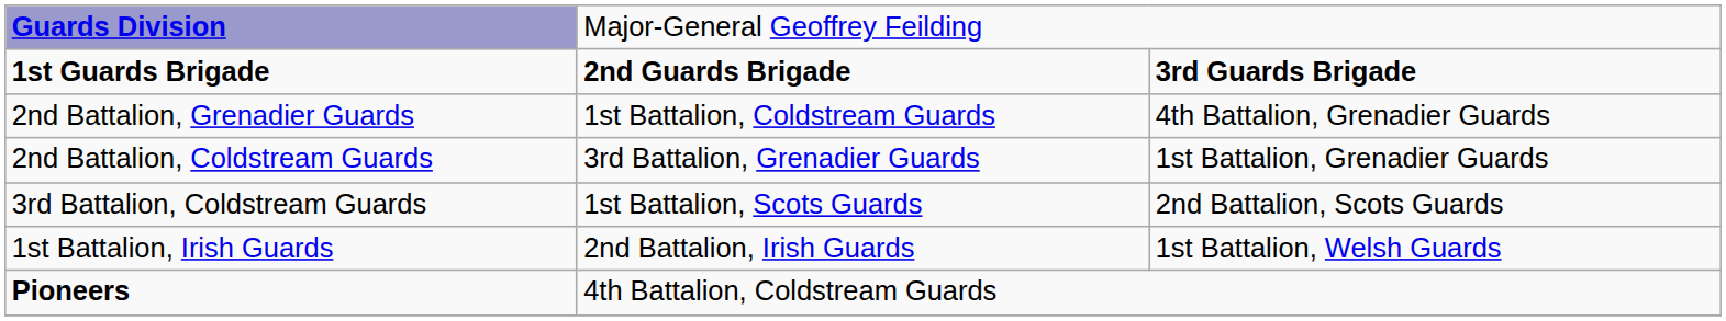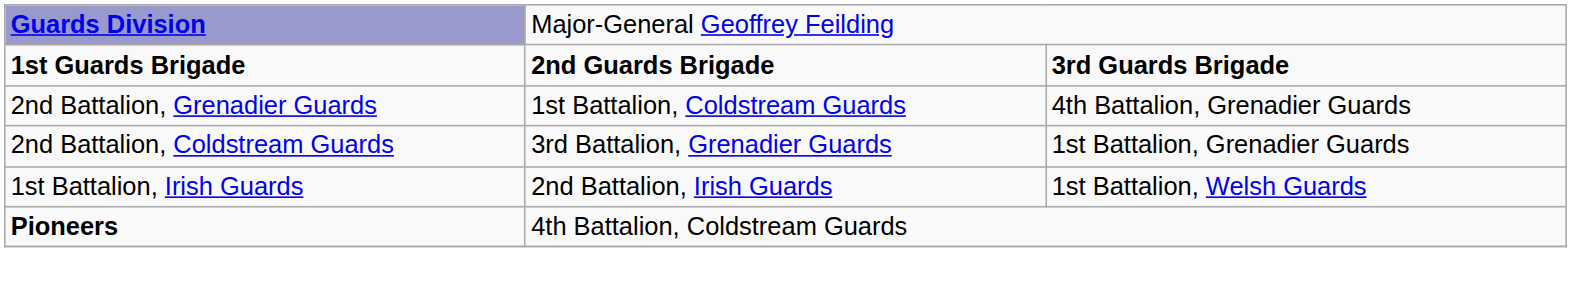- row: 3rd Battalion, Coldstream Guards | 1st Battalion, Scots Guards | 2nd Battalion, Scots Guards
